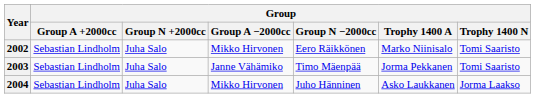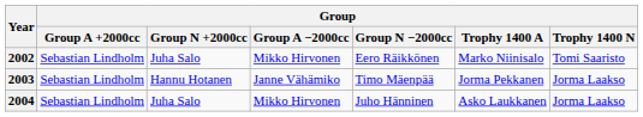2003 | Group / Group N +2000cc: Juha Salo -> Hannu Hotanen
2003 | Group / Trophy 1400 N: Tomi Saaristo -> Jorma Laakso
